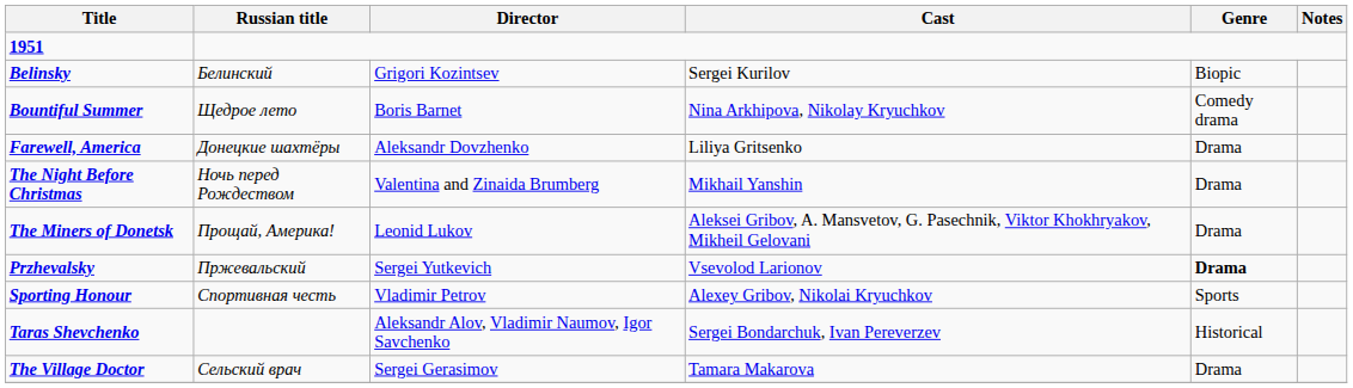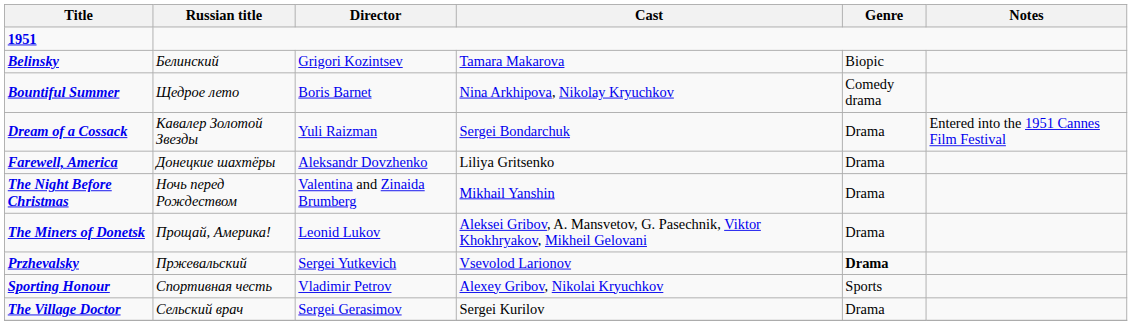Belinsky | Cast: Sergei Kurilov -> Tamara Makarova
+ row: Dream of a Cossack | Кавалер Золотой Звезды | Yuli Raizman | Sergei Bondarchuk | Drama | Entered into the 1951 Cannes Film Festival
- row: Taras Shevchenko | Aleksandr Alov, Vladimir Naumov, Igor Savchenko | Sergei Bondarchuk, Ivan Pereverzev | Historical
The Village Doctor | Cast: Tamara Makarova -> Sergei Kurilov
